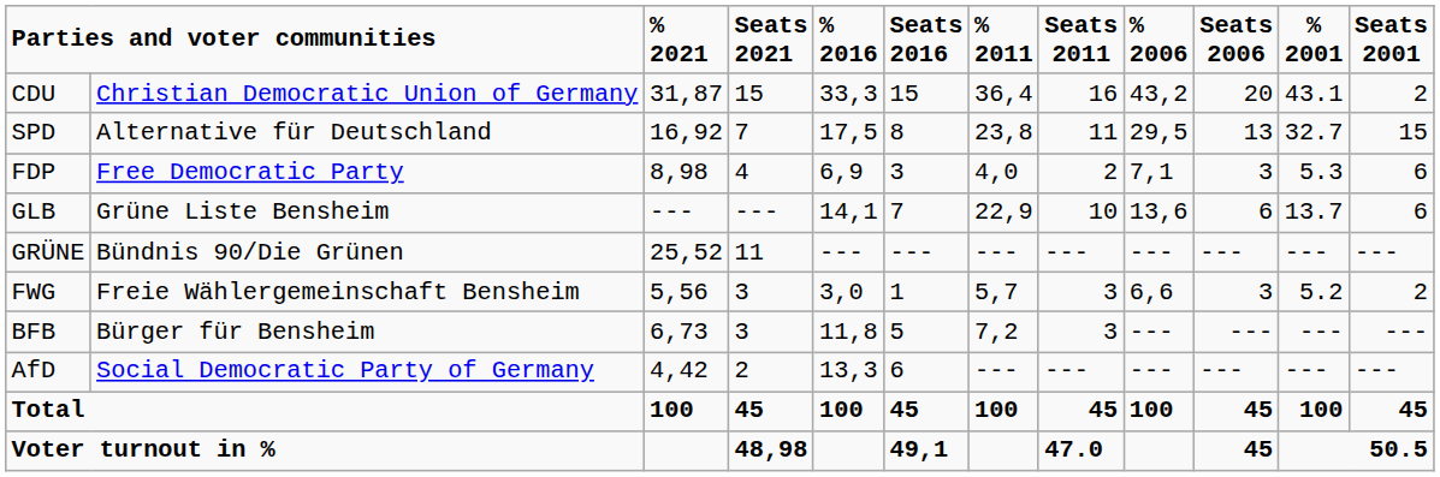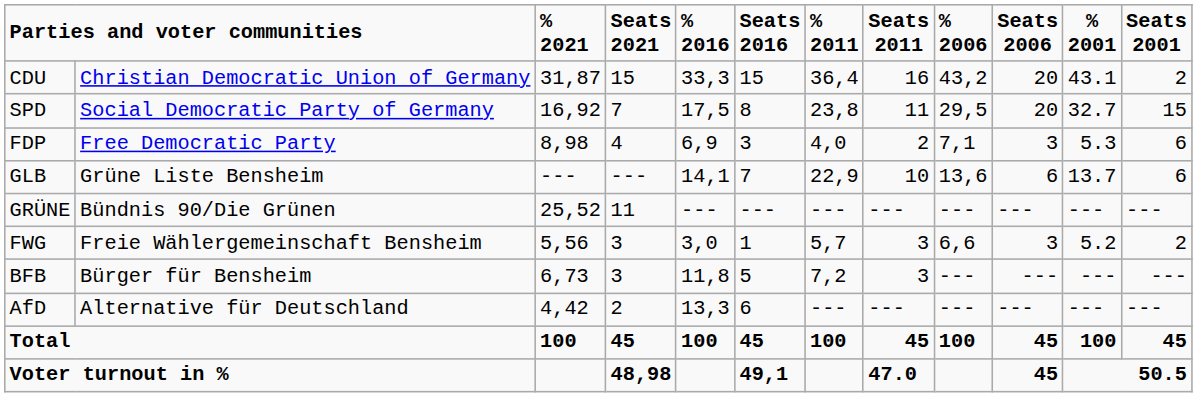SPD | column 2: Alternative für Deutschland -> Social Democratic Party of Germany
SPD | column 10: 13 -> 20
AfD | column 2: Social Democratic Party of Germany -> Alternative für Deutschland
